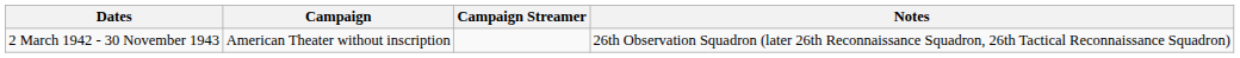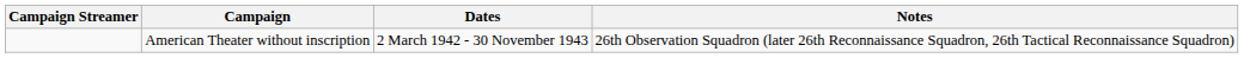columns swapped: Campaign Streamer <-> Dates
